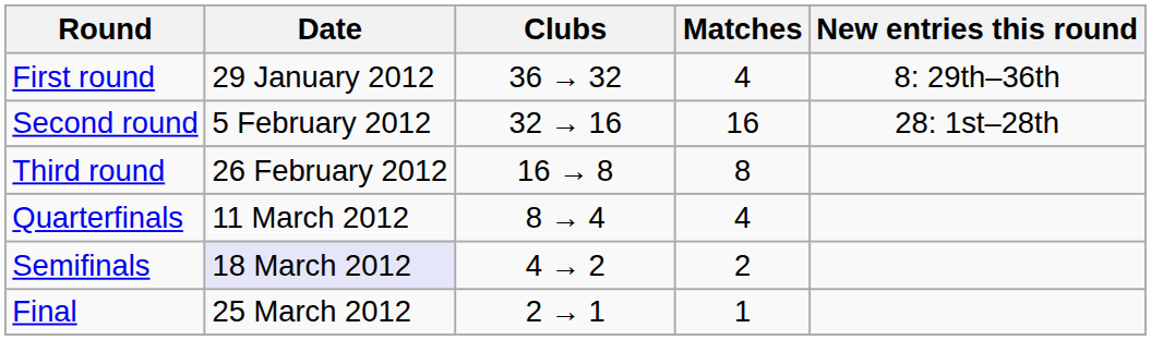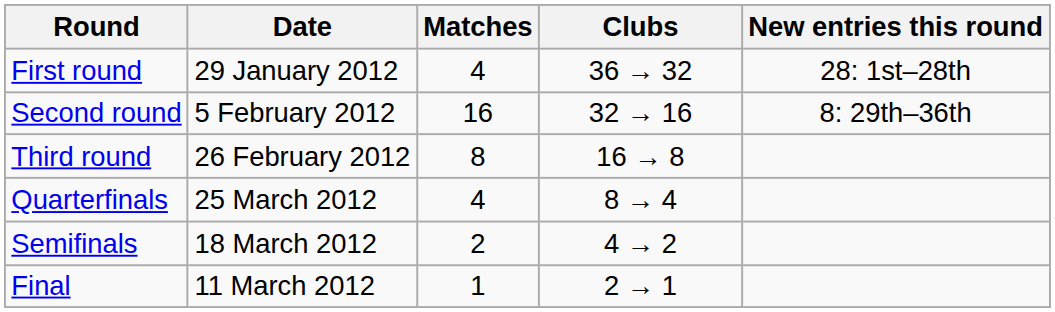columns swapped: Matches <-> Clubs
First round | New entries this round: 8: 29th–36th -> 28: 1st–28th
Second round | New entries this round: 28: 1st–28th -> 8: 29th–36th
Quarterfinals | Date: 11 March 2012 -> 25 March 2012
Semifinals | Date: lavender background -> no background
Final | Date: 25 March 2012 -> 11 March 2012
